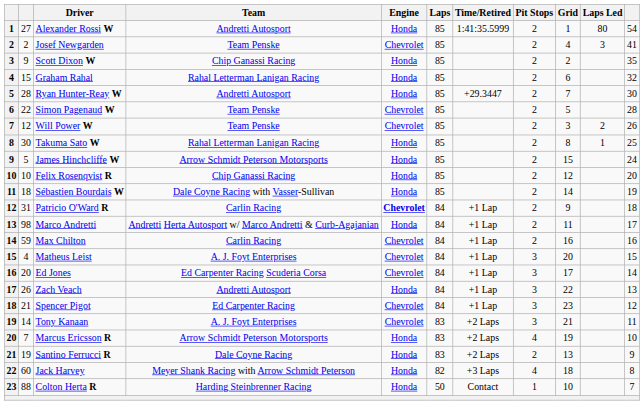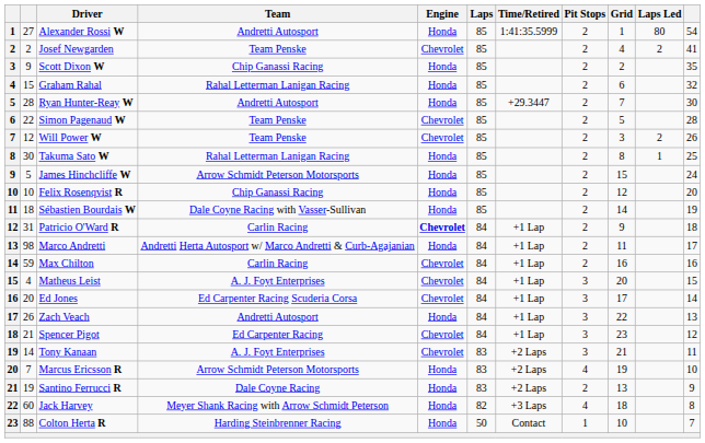Josef Newgarden | Laps Led: 3 -> 2
